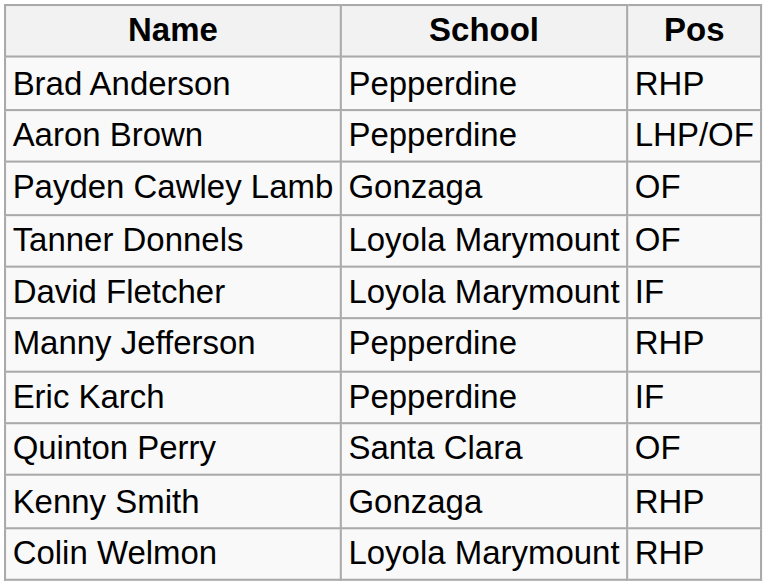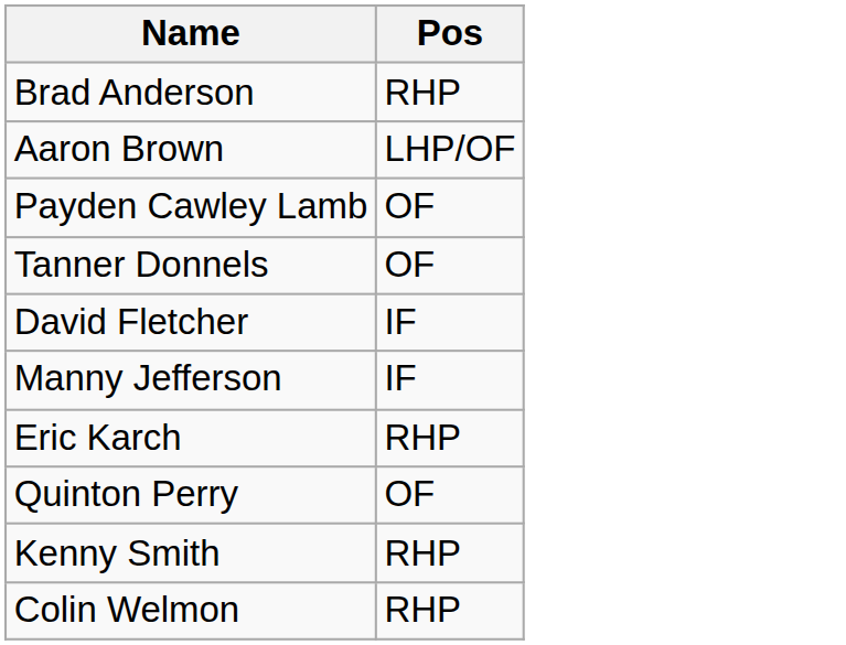- column: School | Pepperdine | Pepperdine | Gonzaga | Loyola Marymount | Loyola Marymount | Pepperdine | Pepperdine | Santa Clara | Gonzaga | Loyola Marymount
Manny Jefferson | Pos: RHP -> IF
Eric Karch | Pos: IF -> RHP
